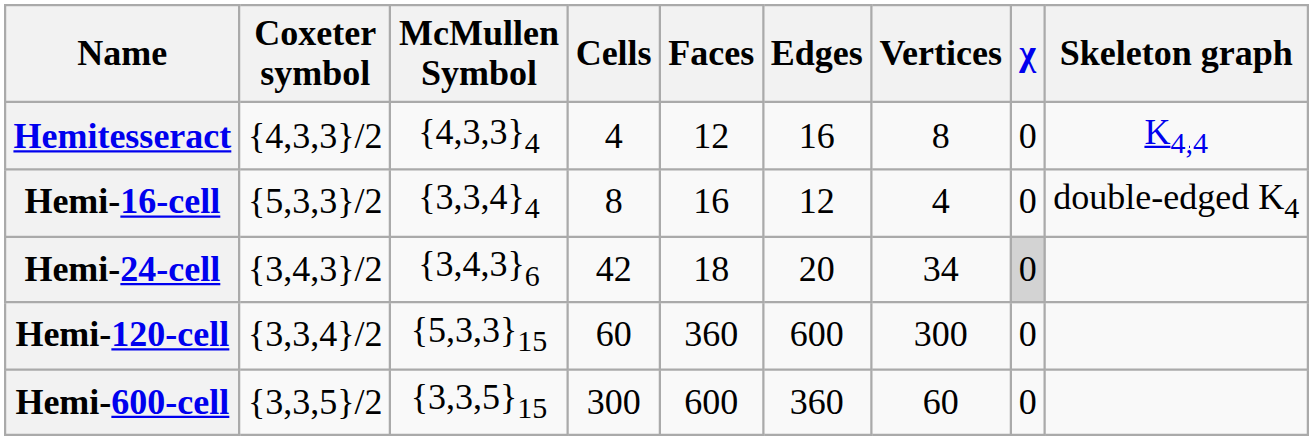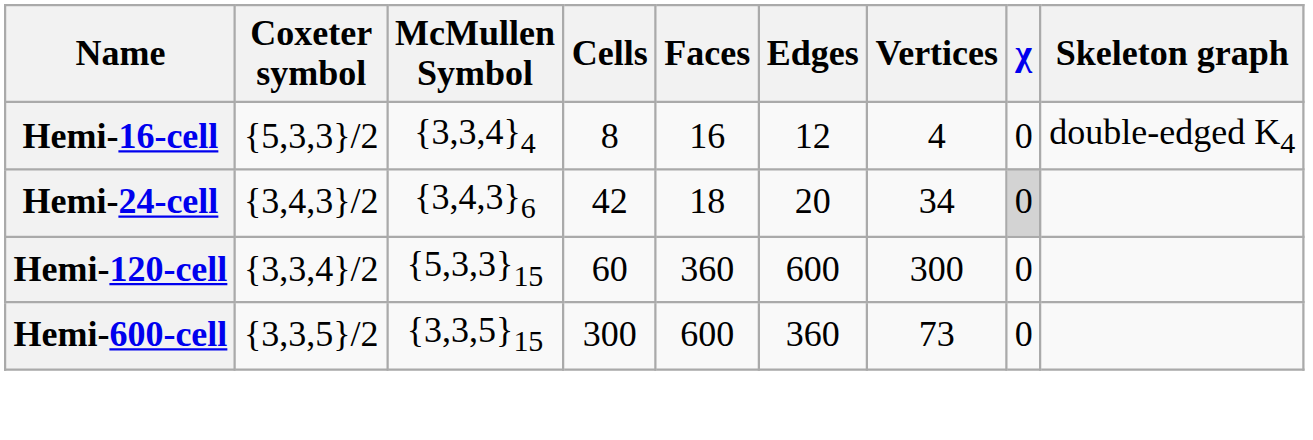- row: Hemitesseract | {4,3,3}/2 | {4,3,3}4 | 4 | 12 | 16 | 8 | 0 | K4,4
Hemi-600-cell | Vertices: 60 -> 73
